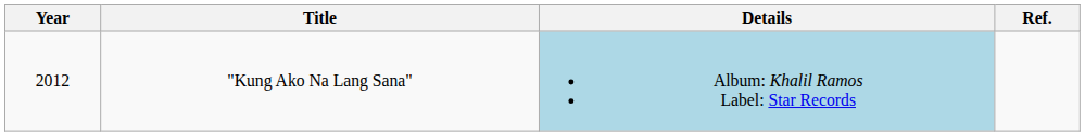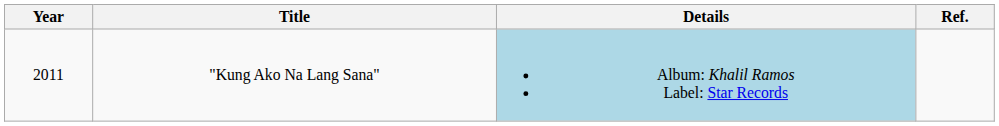"Kung Ako Na Lang Sana" | Year: 2012 -> 2011
